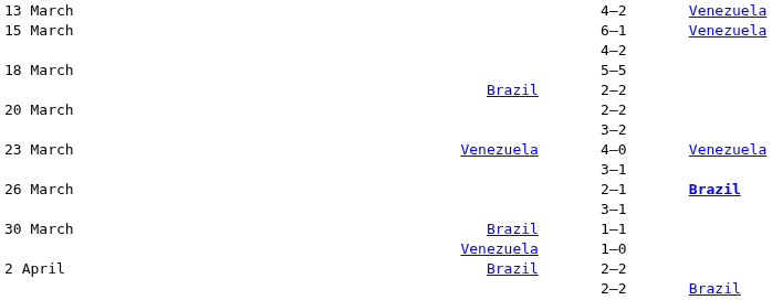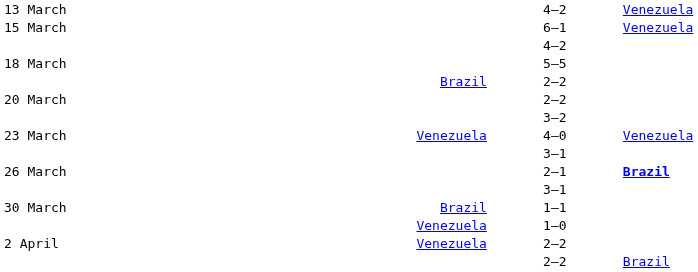2 April / 2–2 | column 2: Brazil -> Venezuela
